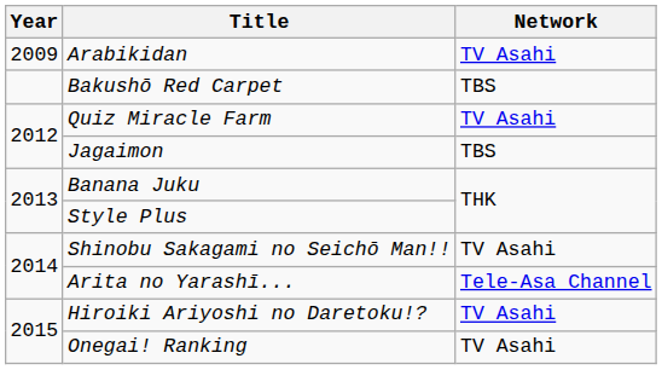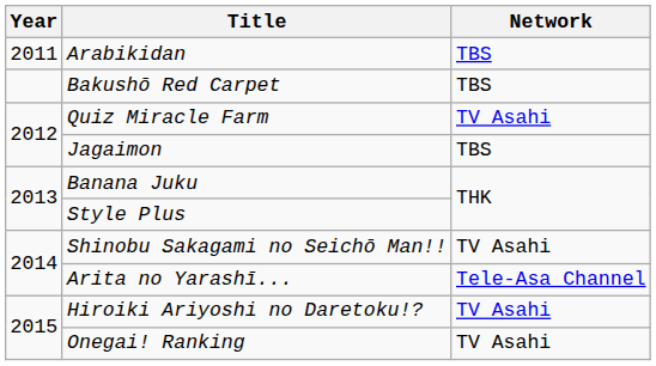Arabikidan | Year: 2009 -> 2011
Arabikidan | Network: TV Asahi -> TBS
